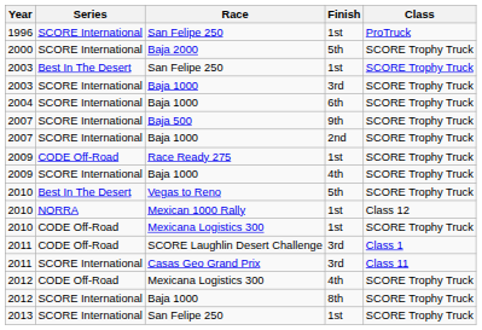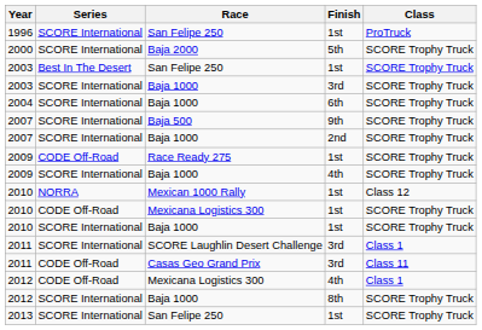- row: 2010 | Best In The Desert | Vegas to Reno | 5th | SCORE Trophy Truck
+ row: 2010 | SCORE International | Baja 1000 | 1st | SCORE Trophy Truck
2011 / SCORE Laughlin Desert Challenge | Series: CODE Off-Road -> SCORE International
2011 / Casas Geo Grand Prix | Series: SCORE International -> CODE Off-Road
2012 / Mexicana Logistics 300 | Class: SCORE Trophy Truck -> Class 1
